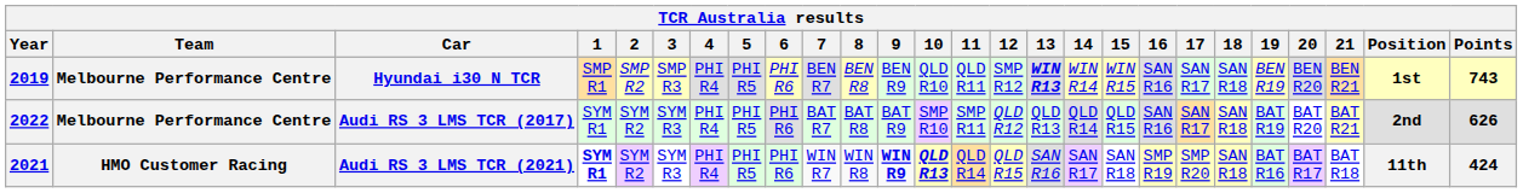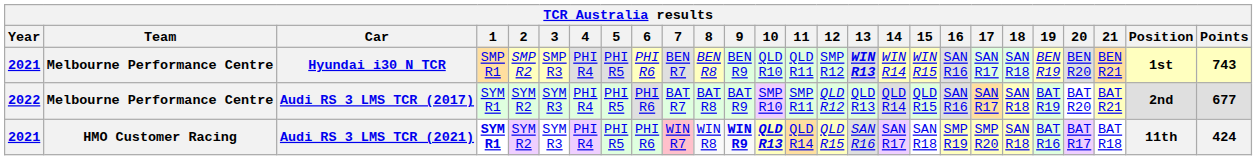Hyundai i30 N TCR | Year: 2019 -> 2021
Audi RS 3 LMS TCR (2017) | Points: 626 -> 677
Audi RS 3 LMS TCR (2021) | 7: no background -> pink background
